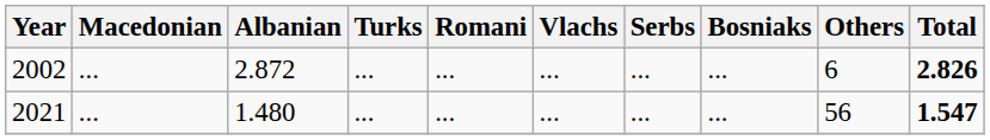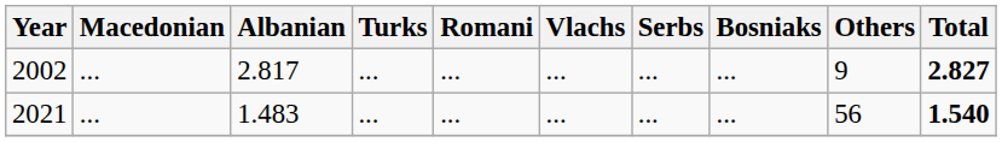2002 | Albanian: 2.872 -> 2.817
2002 | Others: 6 -> 9
2002 | Total: 2.826 -> 2.827
2021 | Albanian: 1.480 -> 1.483
2021 | Total: 1.547 -> 1.540
